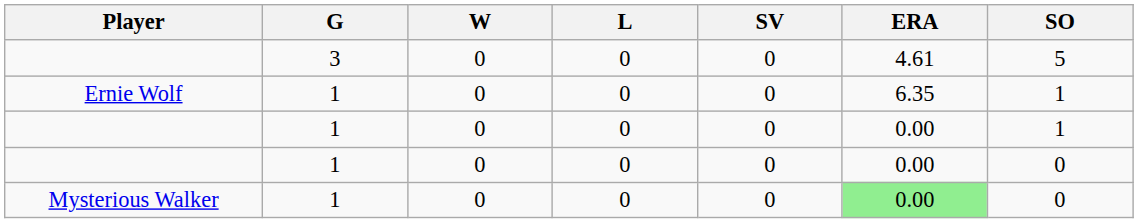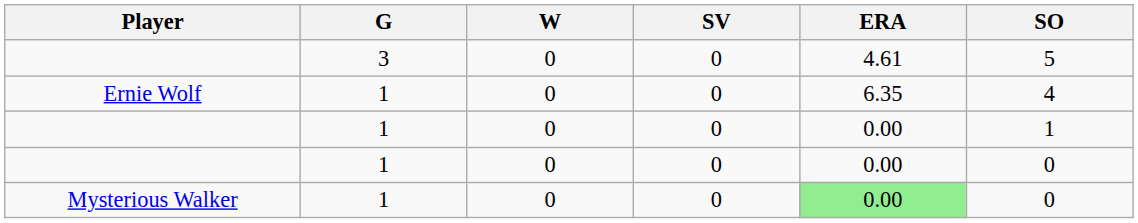- column: L | 0 | 0 | 0 | 0 | 0
Ernie Wolf | SO: 1 -> 4
